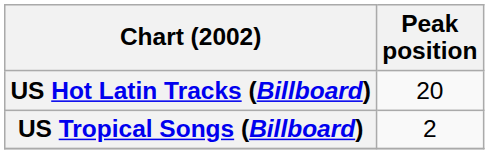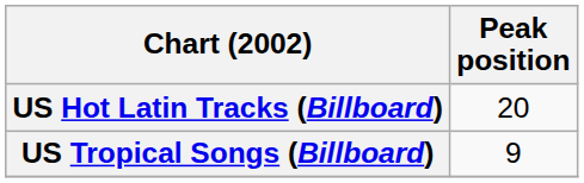US Tropical Songs (Billboard) | Peak position: 2 -> 9
